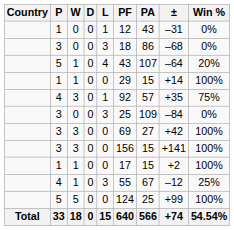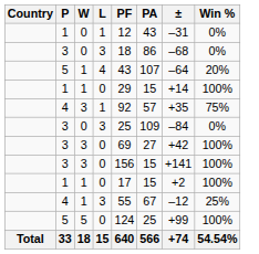- column: D | 0 | 0 | 0 | 0 | 0 | 0 | 0 | 0 | 0 | 0 | 0 | 0
